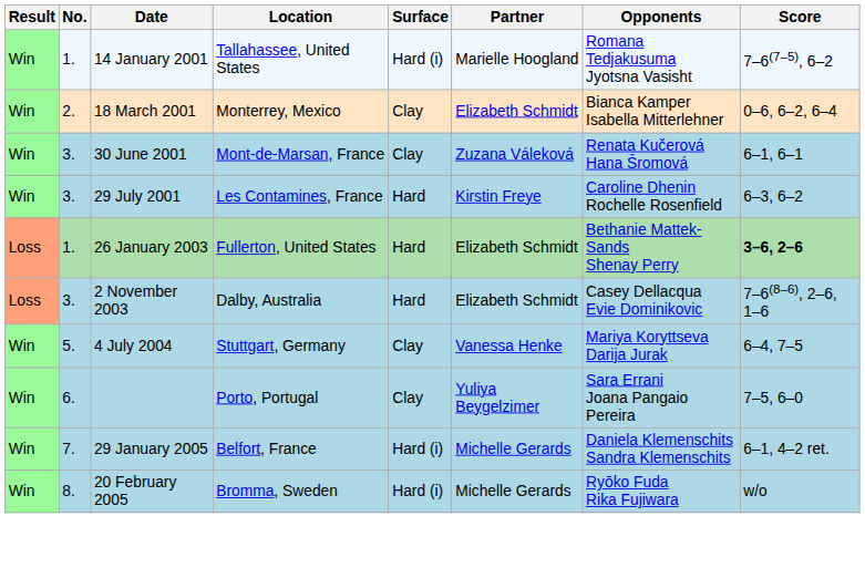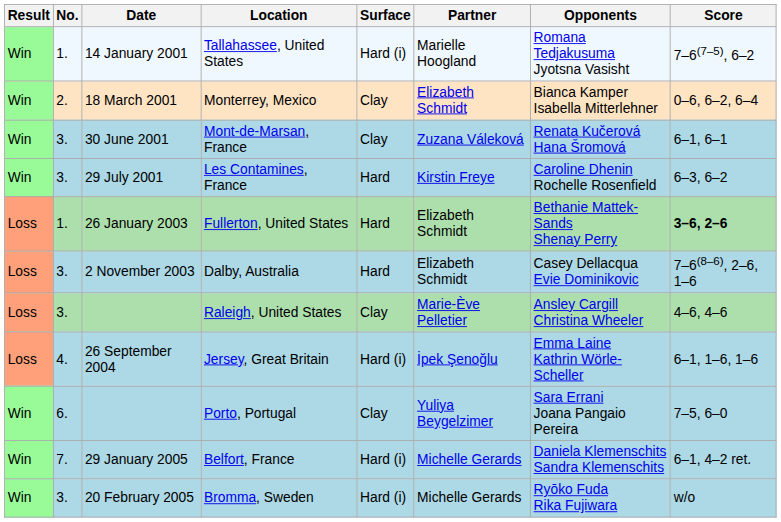+ row: Loss | 3. | Raleigh, United States | Clay | Marie-Ève Pelletier | Ansley Cargill Christina Wheeler | 4–6, 4–6
- row: Win | 5. | 4 July 2004 | Stuttgart, Germany | Clay | Vanessa Henke | Mariya Koryttseva Darija Jurak | 6–4, 7–5
+ row: Loss | 4. | 26 September 2004 | Jersey, Great Britain | Hard (i) | İpek Şenoğlu | Emma Laine Kathrin Wörle-Scheller | 6–1, 1–6, 1–6
Bromma, Sweden | No.: 8. -> 3.
